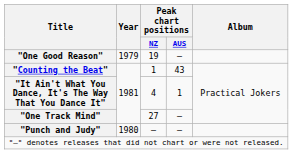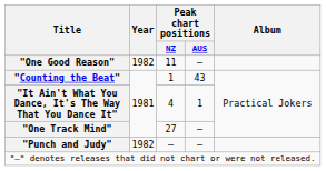"One Good Reason" | Year: 1979 -> 1982
"One Good Reason" | Peak chart positions / NZ: 19 -> 11
"Punch and Judy" | Year: 1980 -> 1982
